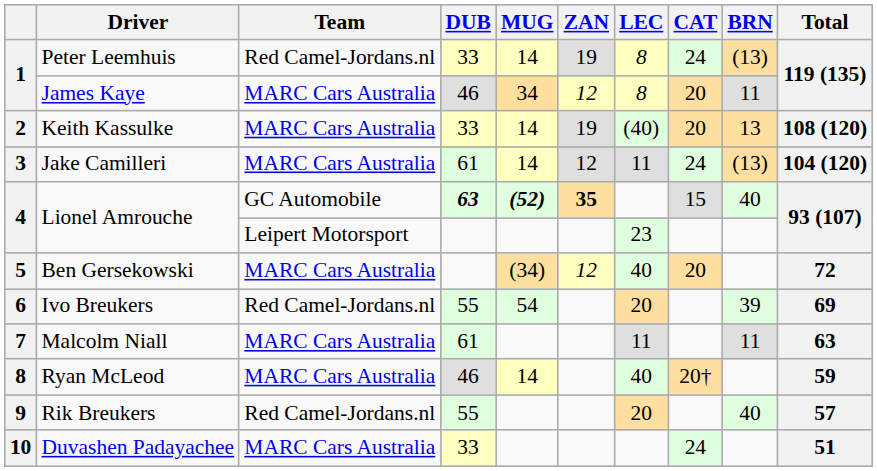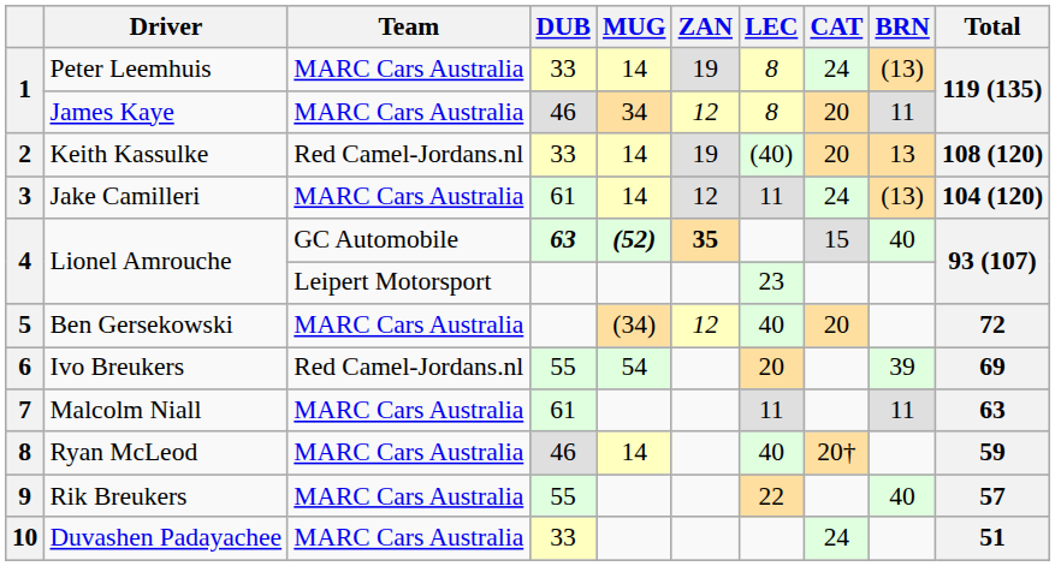Peter Leemhuis | Team: Red Camel-Jordans.nl -> MARC Cars Australia
Keith Kassulke | Team: MARC Cars Australia -> Red Camel-Jordans.nl
Rik Breukers | Team: Red Camel-Jordans.nl -> MARC Cars Australia
Rik Breukers | LEC: 20 -> 22
